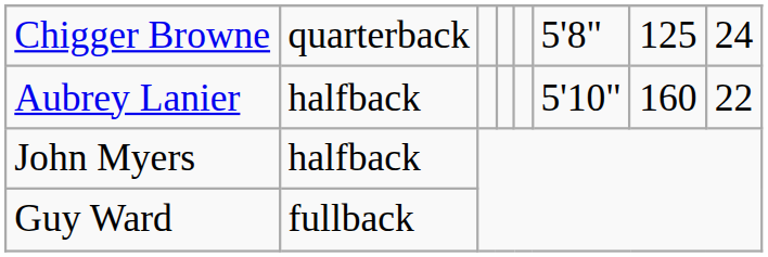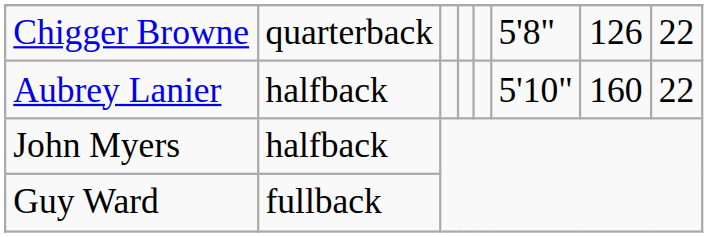Chigger Browne | column 7: 125 -> 126
Chigger Browne | column 8: 24 -> 22
